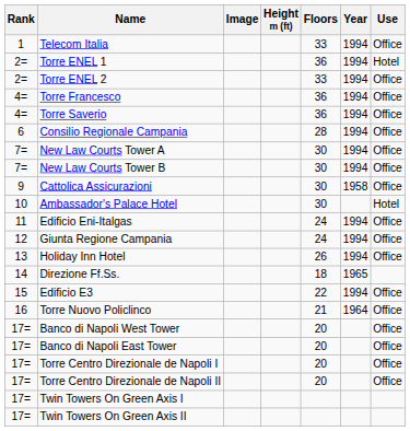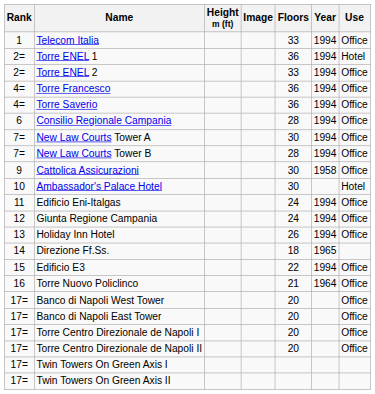columns swapped: Image <-> Height m (ft)
New Law Courts Tower B | Floors: 30 -> 28
